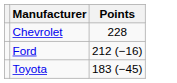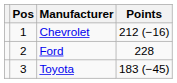+ column: Pos | 1 | 2 | 3
Chevrolet | Points: 228 -> 212 (−16)
Ford | Points: 212 (−16) -> 228
